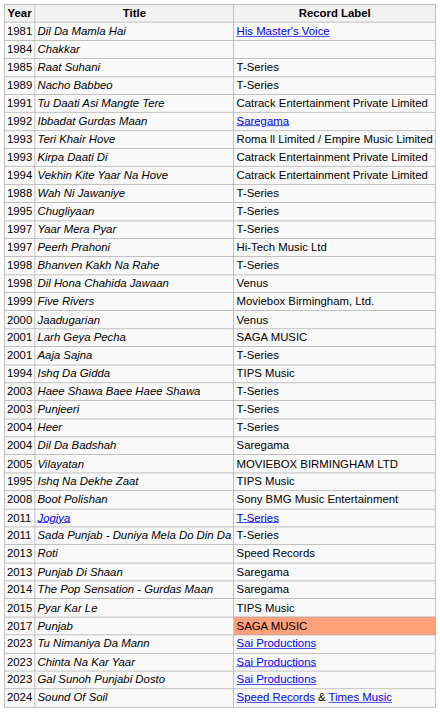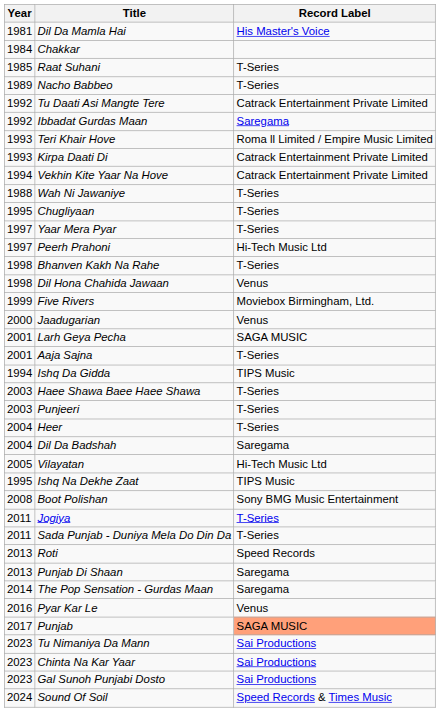Tu Daati Asi Mangte Tere | Year: 1991 -> 1992
Vilayatan | Record Label: MOVIEBOX BIRMINGHAM LTD -> Hi-Tech Music Ltd
Pyar Kar Le | Year: 2015 -> 2016
Pyar Kar Le | Record Label: TIPS Music -> Venus
